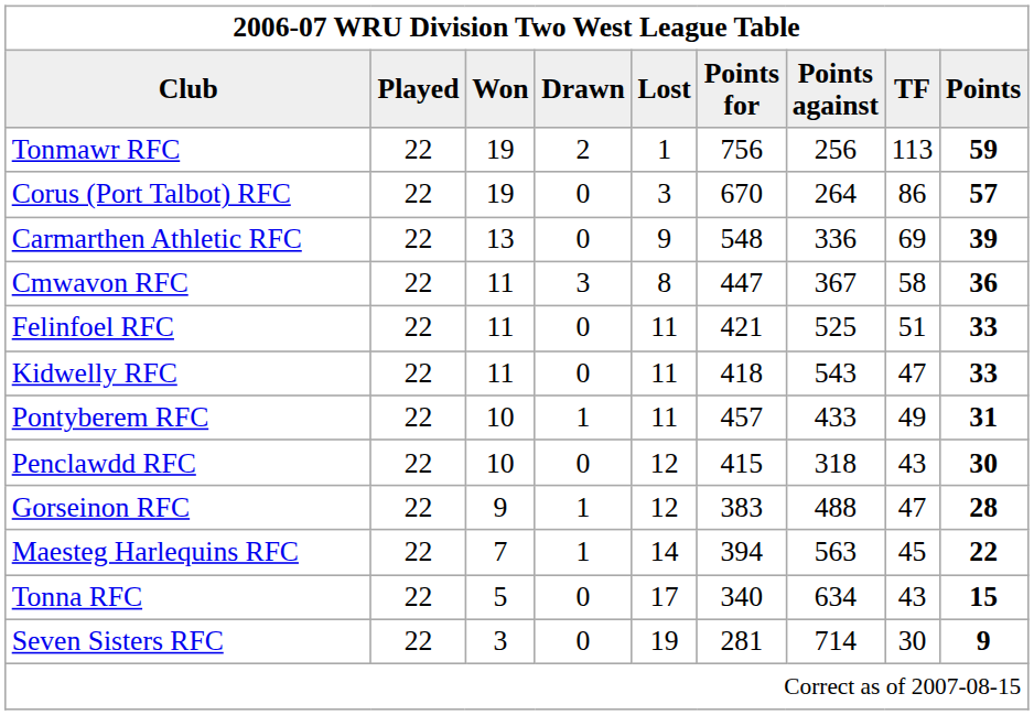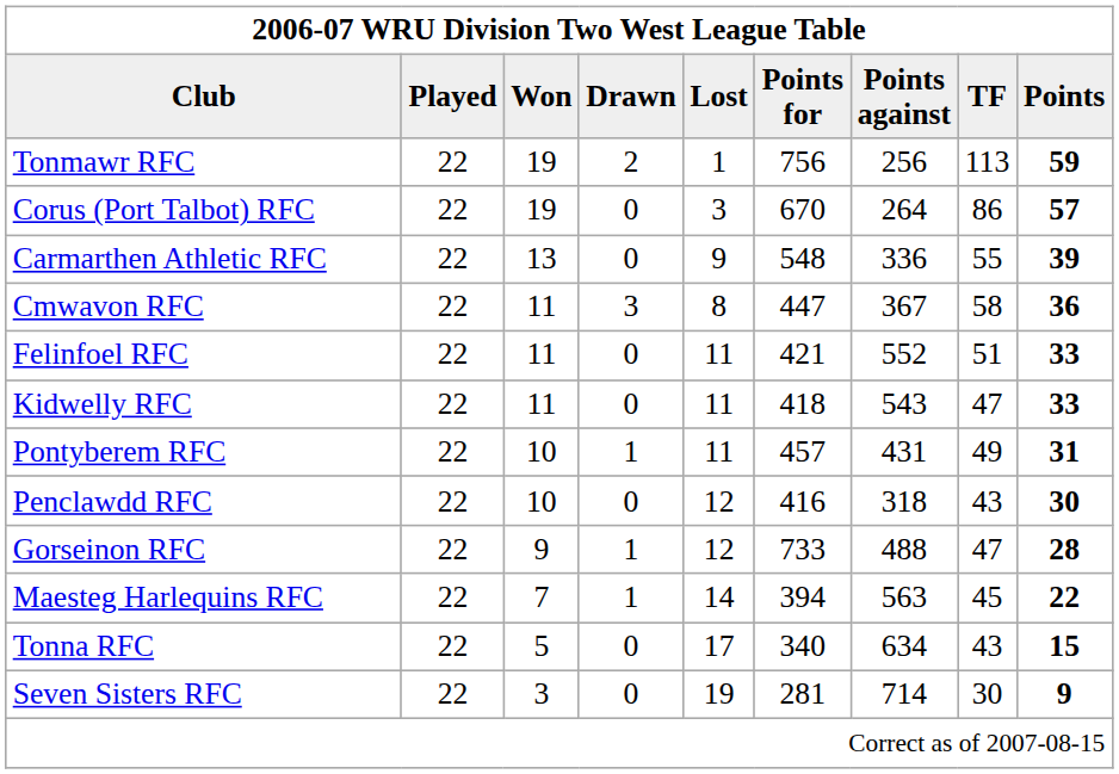Carmarthen Athletic RFC | TF: 69 -> 55
Felinfoel RFC | Points against: 525 -> 552
Pontyberem RFC | Points against: 433 -> 431
Penclawdd RFC | Points for: 415 -> 416
Gorseinon RFC | Points for: 383 -> 733
